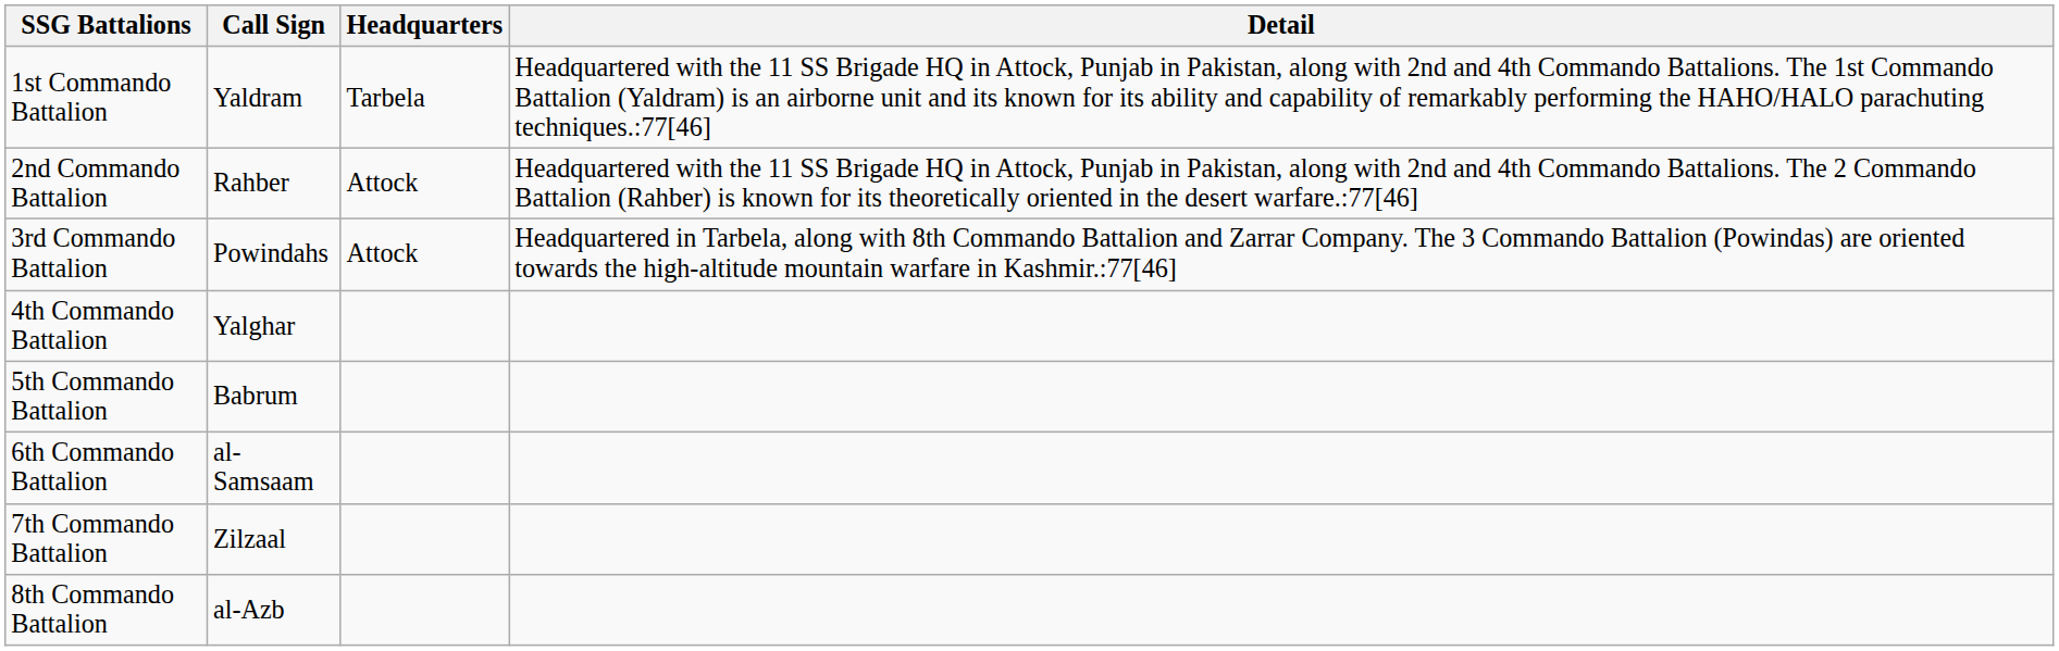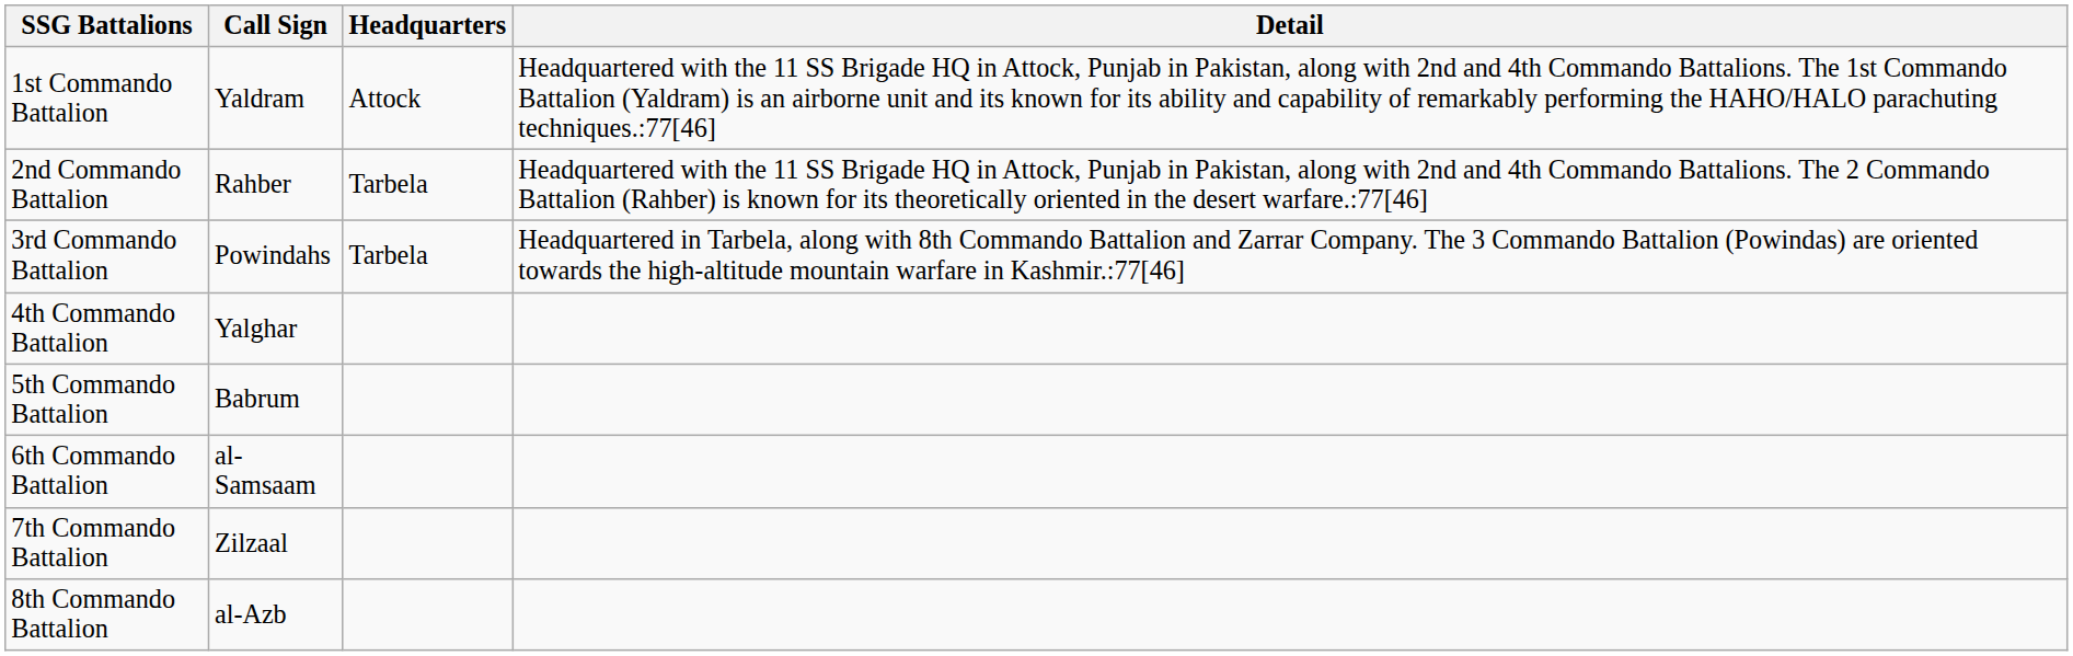1st Commando Battalion | Headquarters: Tarbela -> Attock
2nd Commando Battalion | Headquarters: Attock -> Tarbela
3rd Commando Battalion | Headquarters: Attock -> Tarbela
